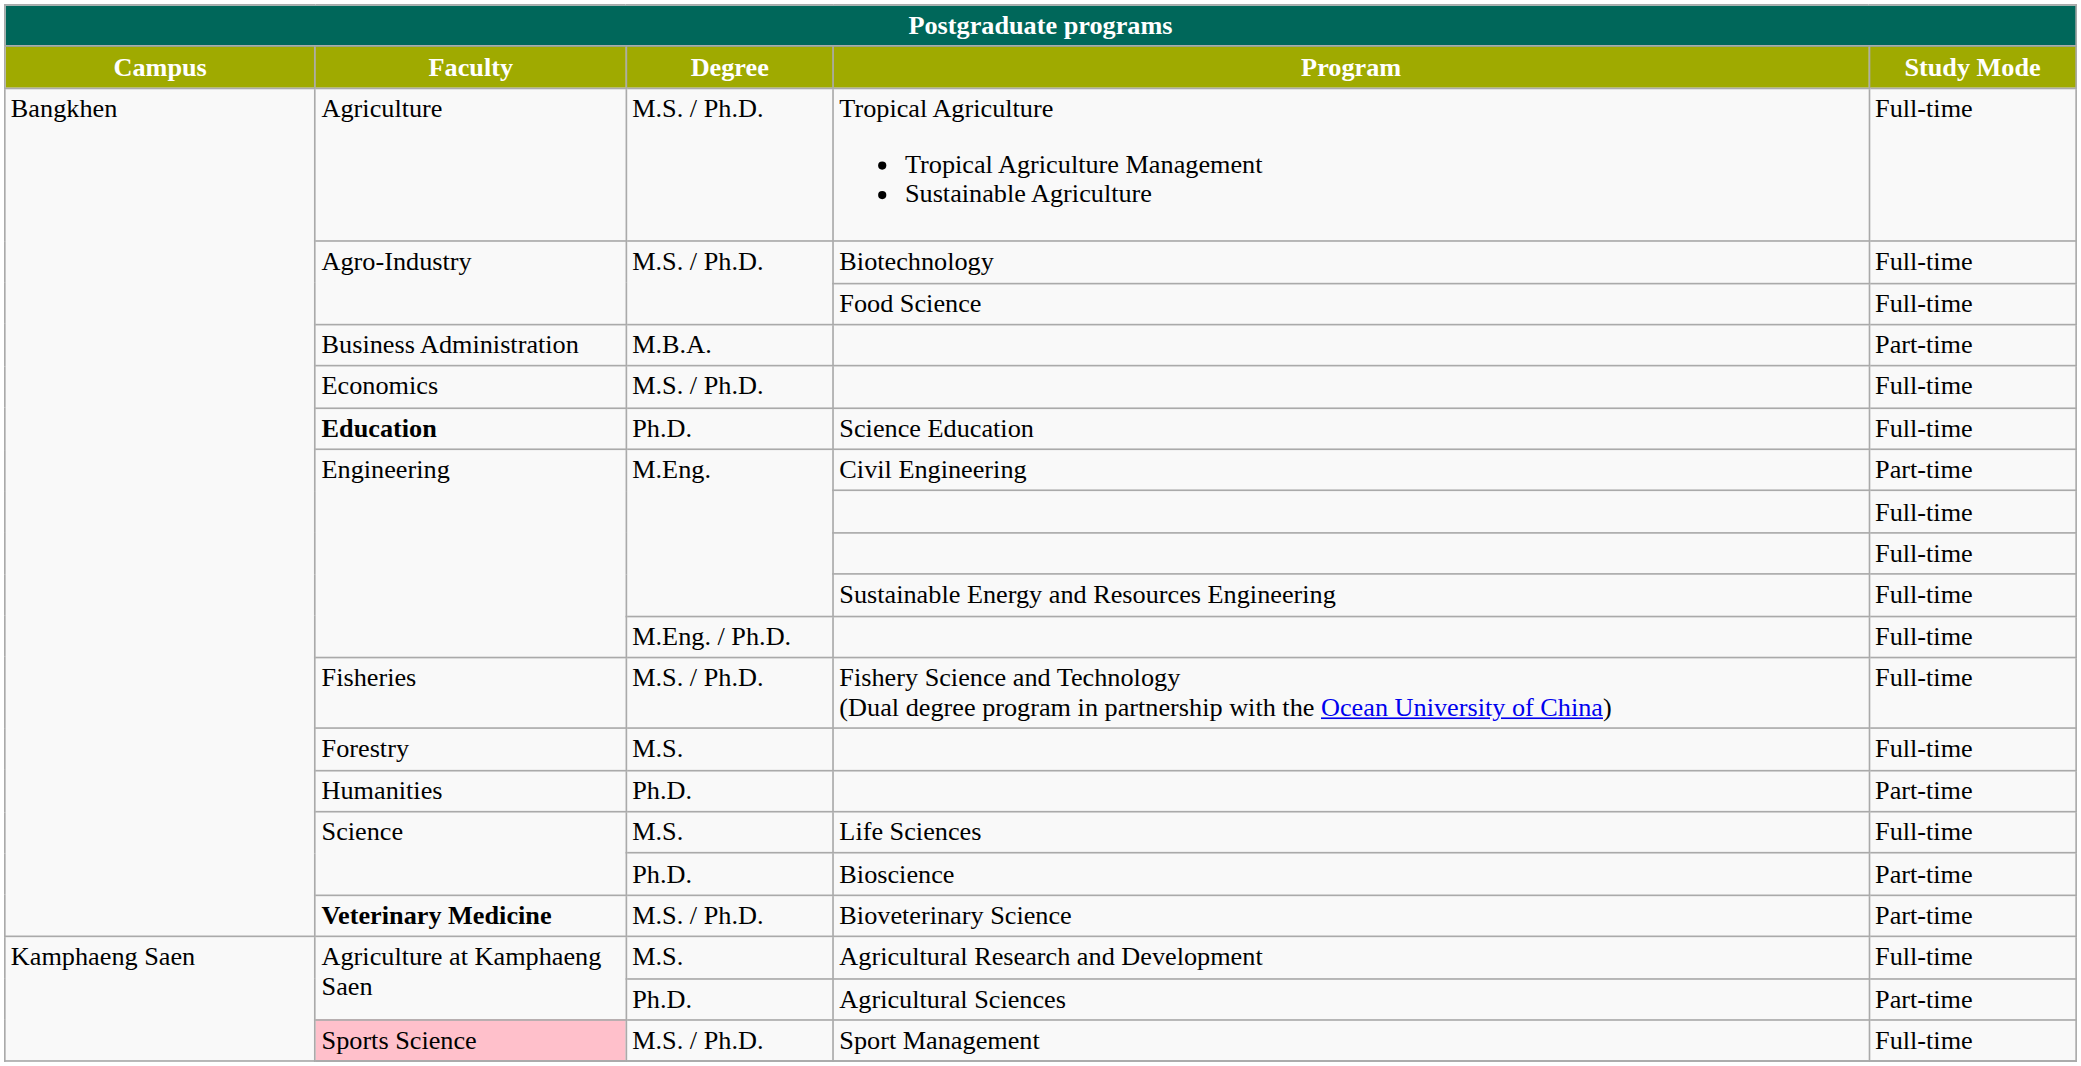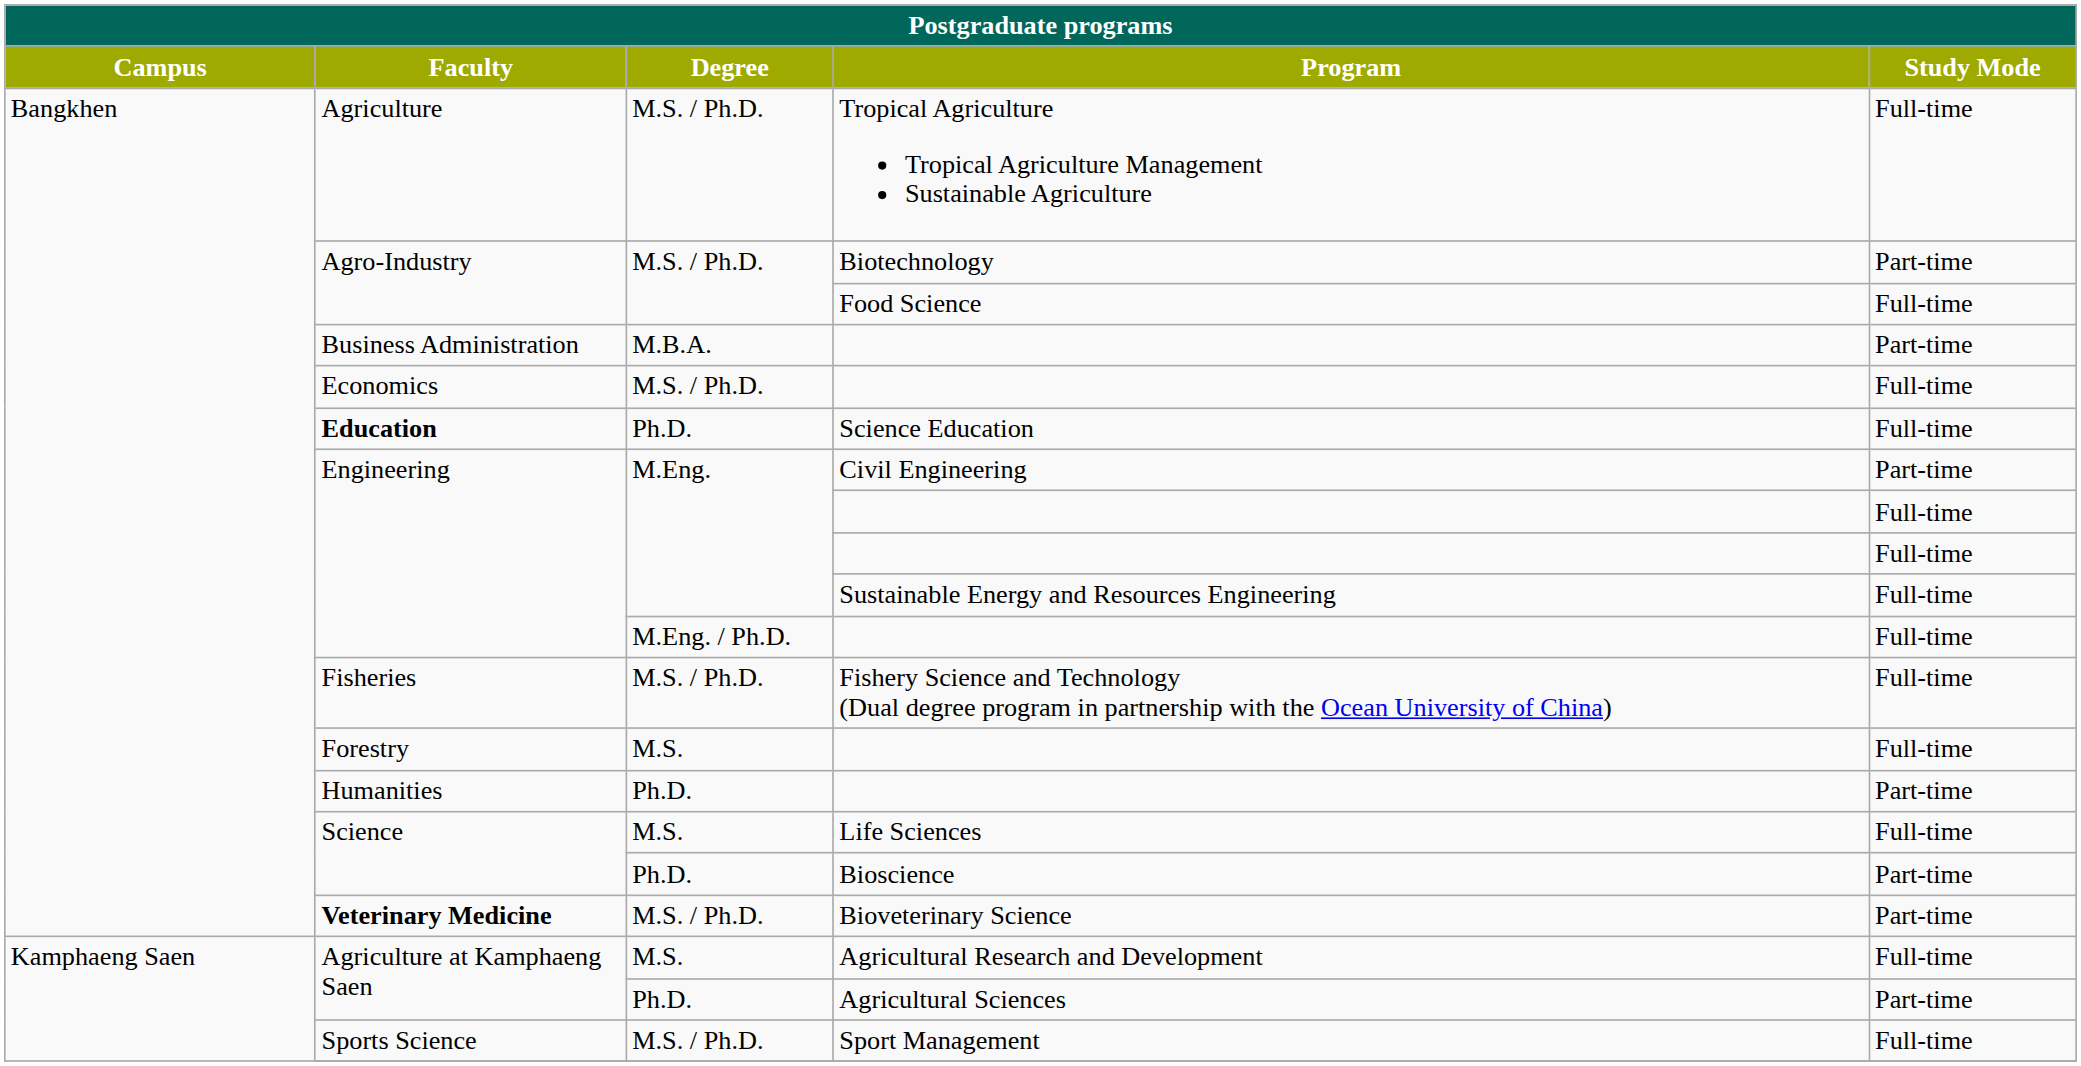Biotechnology | Study Mode: Full-time -> Part-time
Sport Management | Faculty: pink background -> no background
